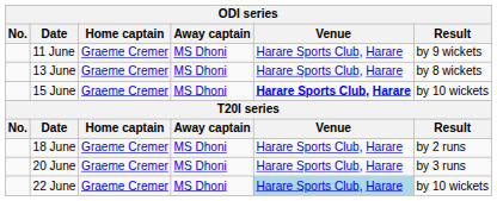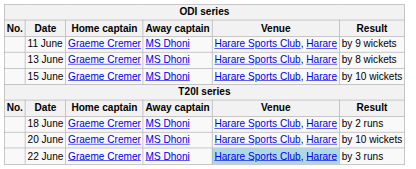15 June | Venue: bold -> normal
20 June | Result: by 3 runs -> by 10 wickets
22 June | Result: by 10 wickets -> by 3 runs
